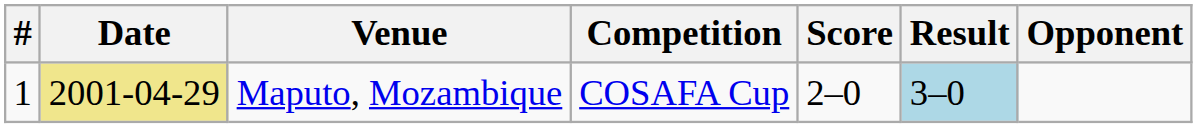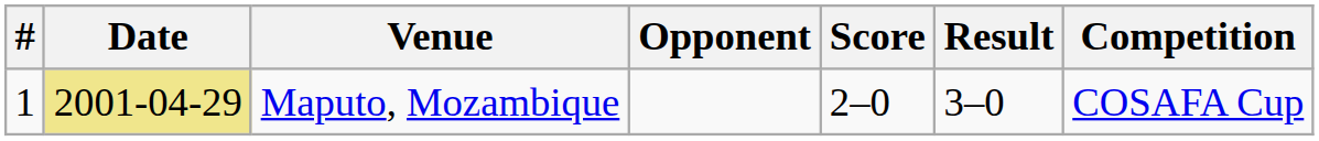columns swapped: Opponent <-> Competition
Maputo, Mozambique | Result: lightblue background -> no background
